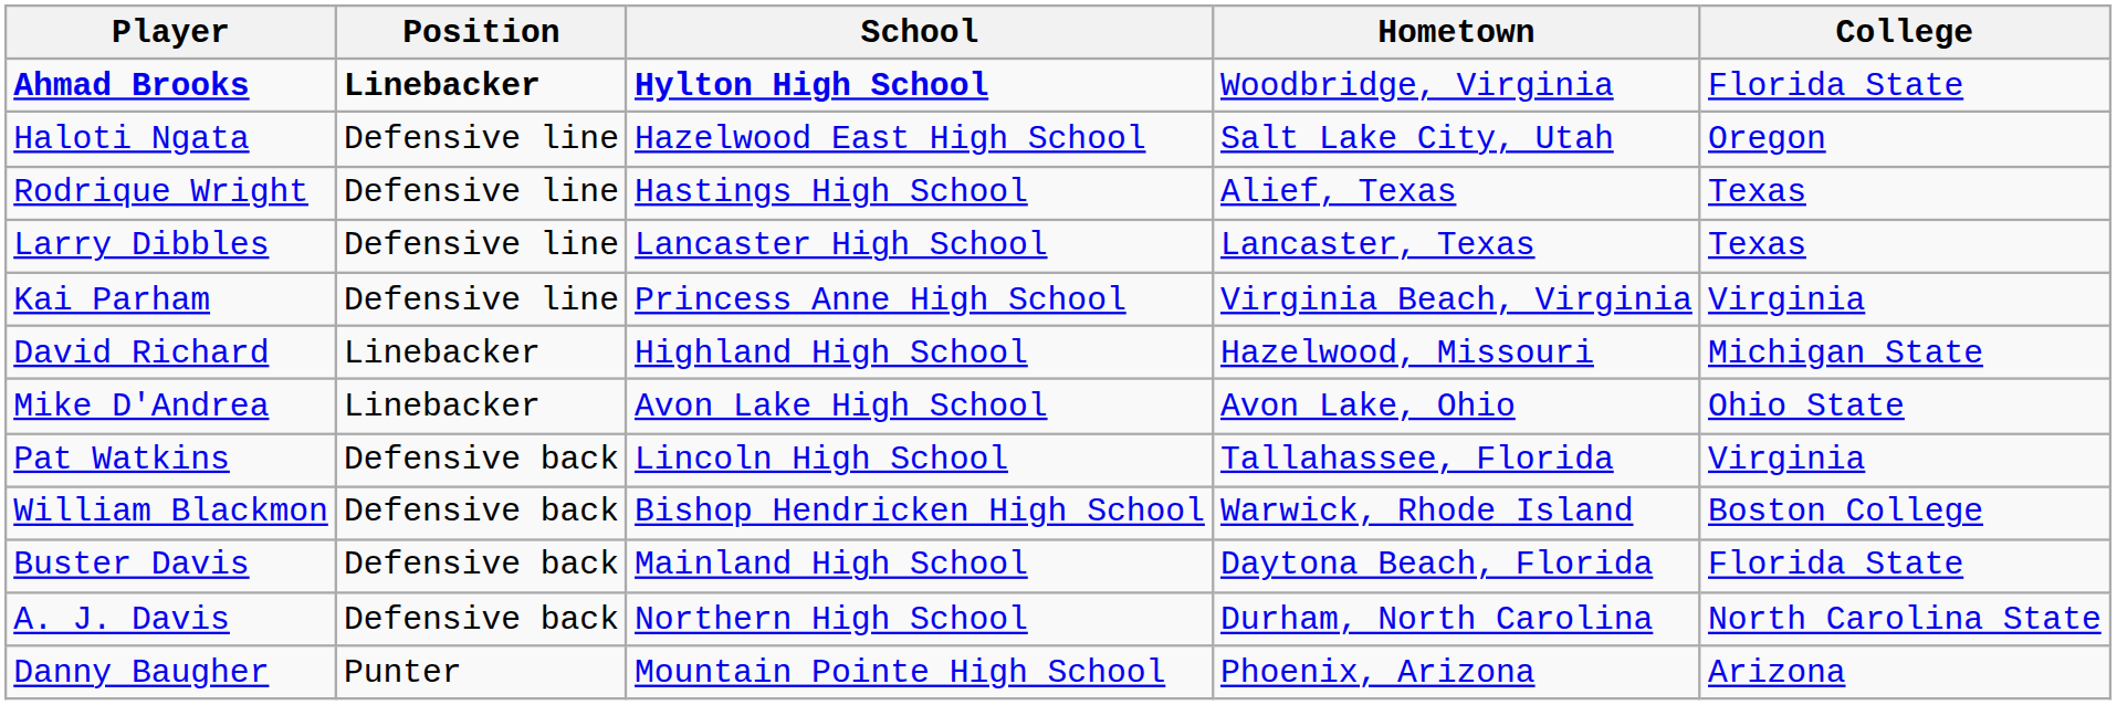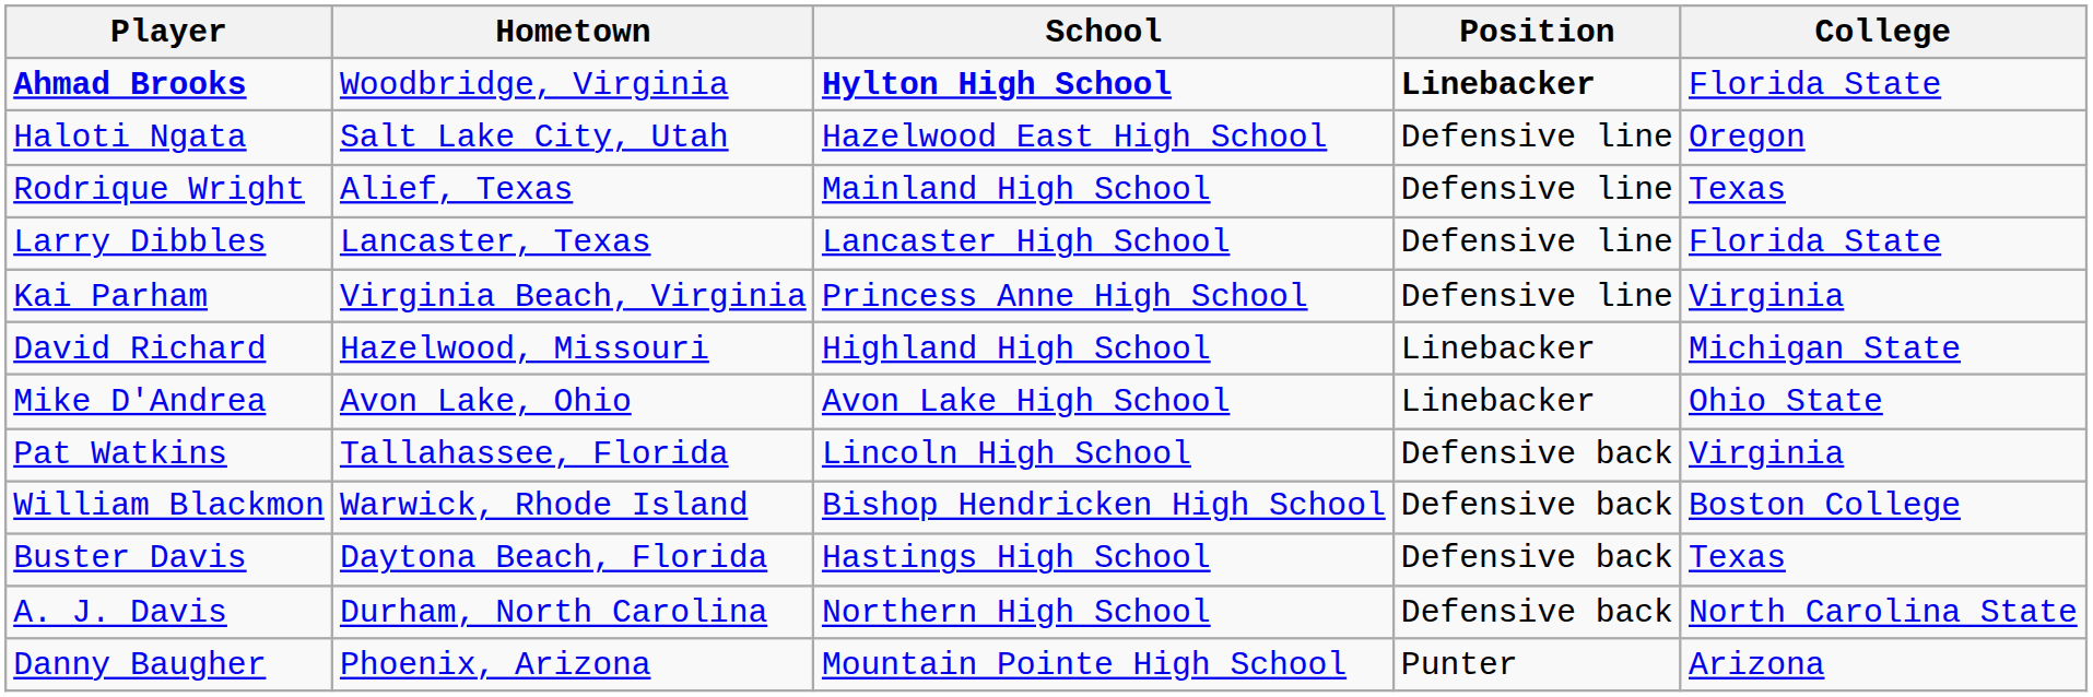columns swapped: Position <-> Hometown
Rodrique Wright | School: Hastings High School -> Mainland High School
Larry Dibbles | College: Texas -> Florida State
Buster Davis | School: Mainland High School -> Hastings High School
Buster Davis | College: Florida State -> Texas
